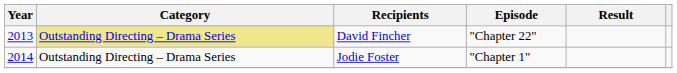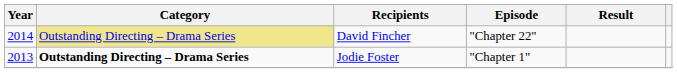David Fincher | Year: 2013 -> 2014
Jodie Foster | Year: 2014 -> 2013
Jodie Foster | Category: normal -> bold
